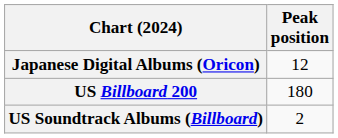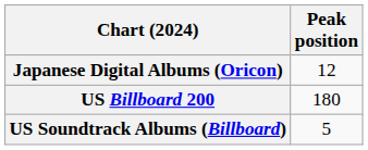US Soundtrack Albums (Billboard) | Peak position: 2 -> 5
